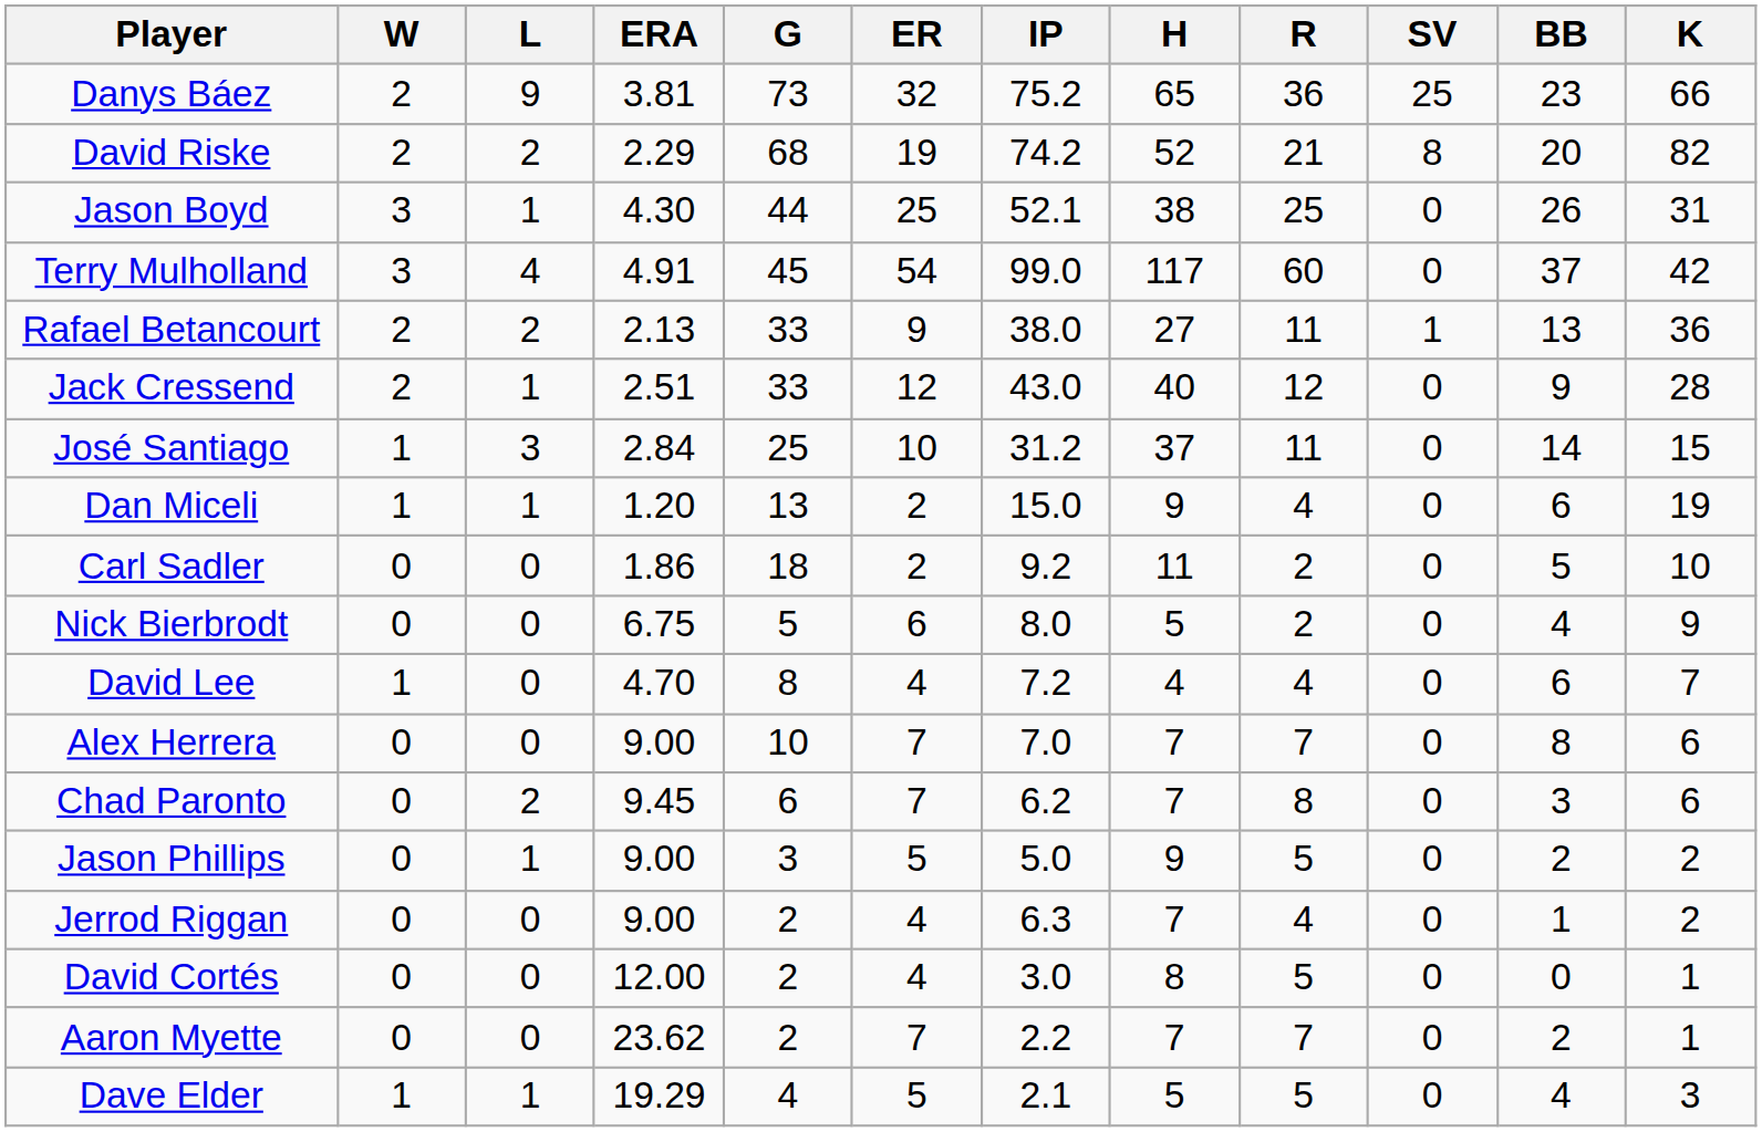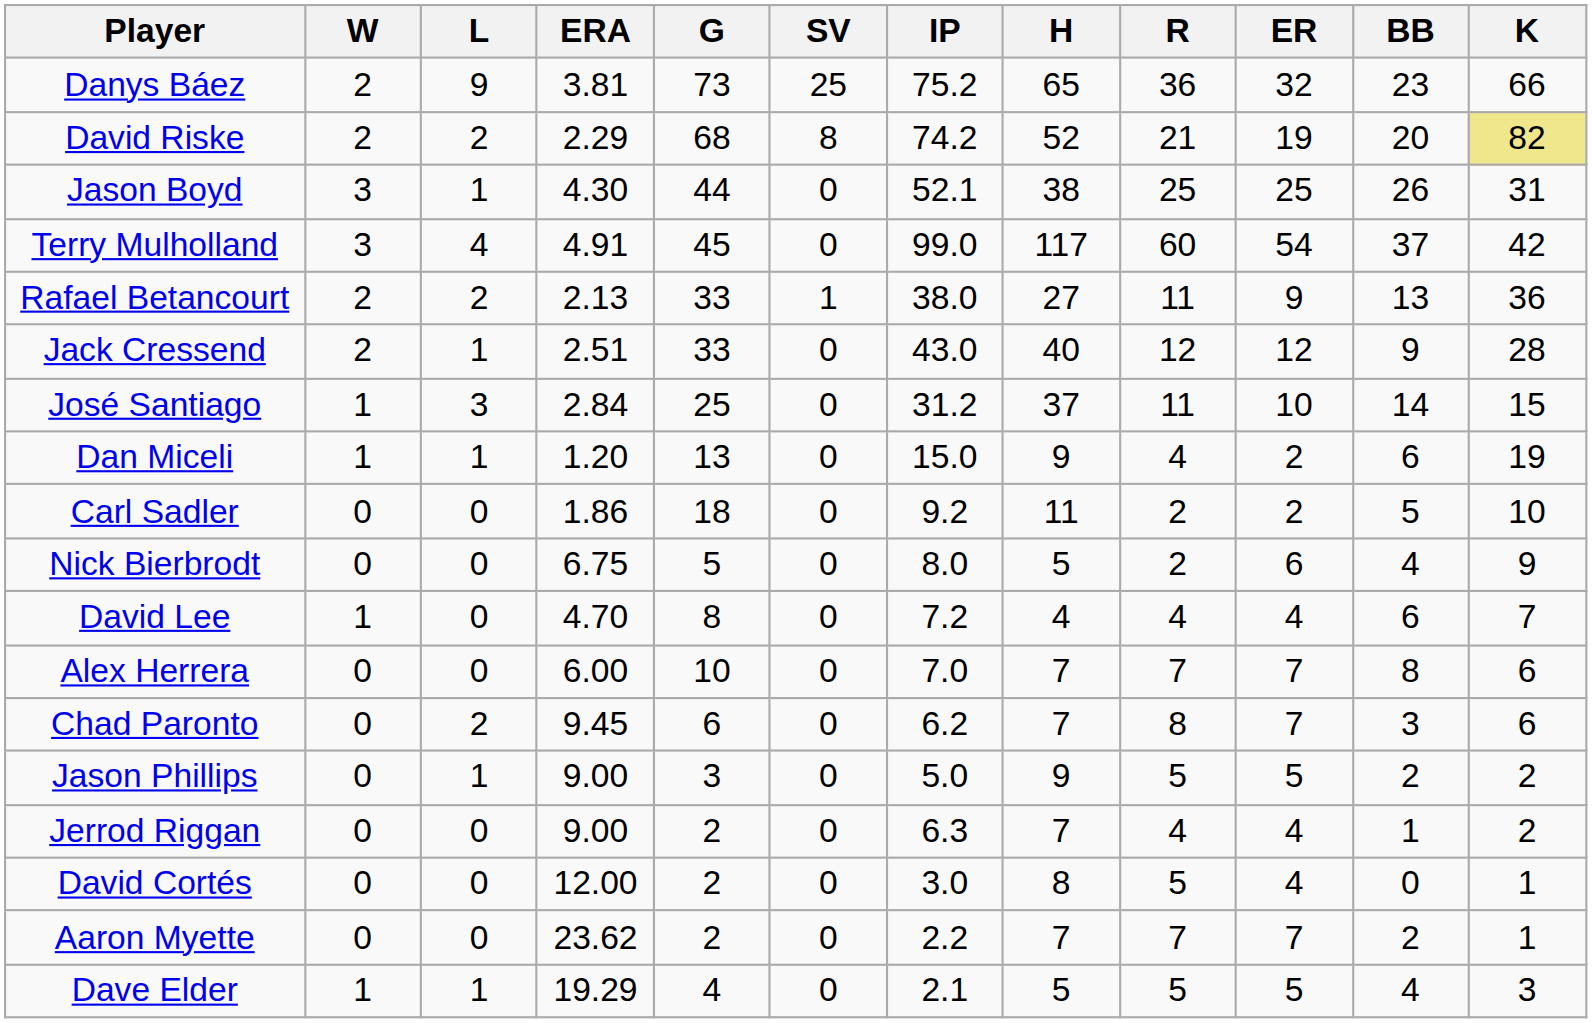columns swapped: SV <-> ER
David Riske | K: no background -> khaki background
Alex Herrera | ERA: 9.00 -> 6.00
